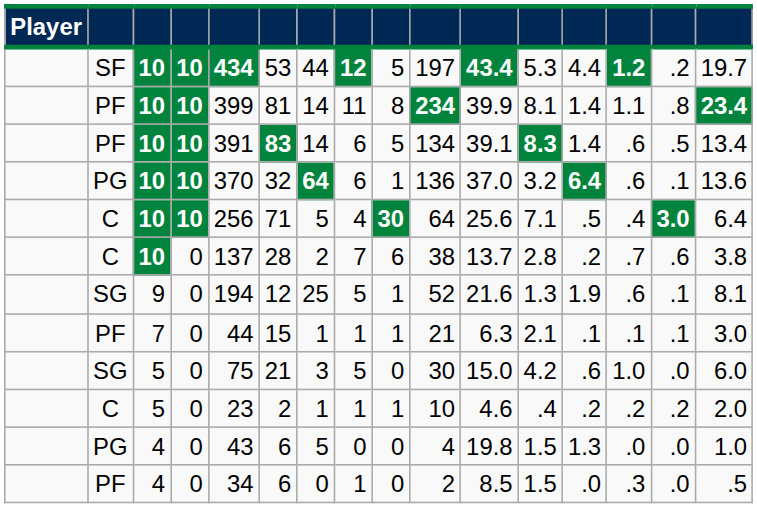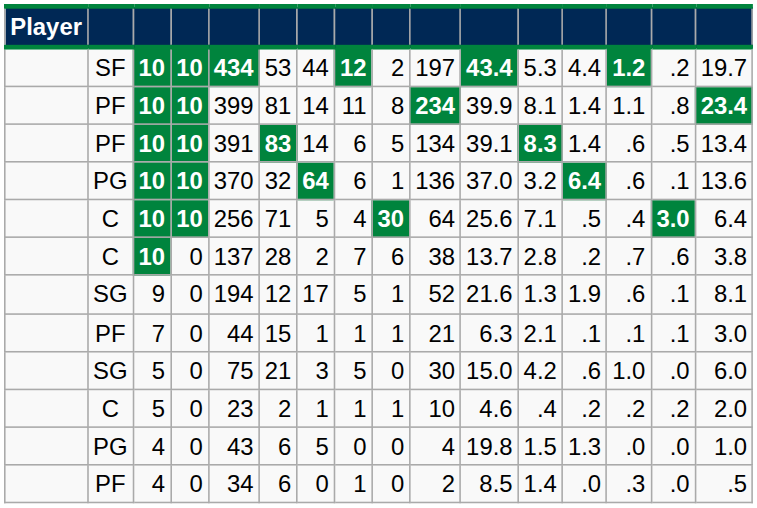SF | column 9: 5 -> 2
SG / 9 | column 7: 25 -> 17
PF / 4 | column 12: 1.5 -> 1.4
